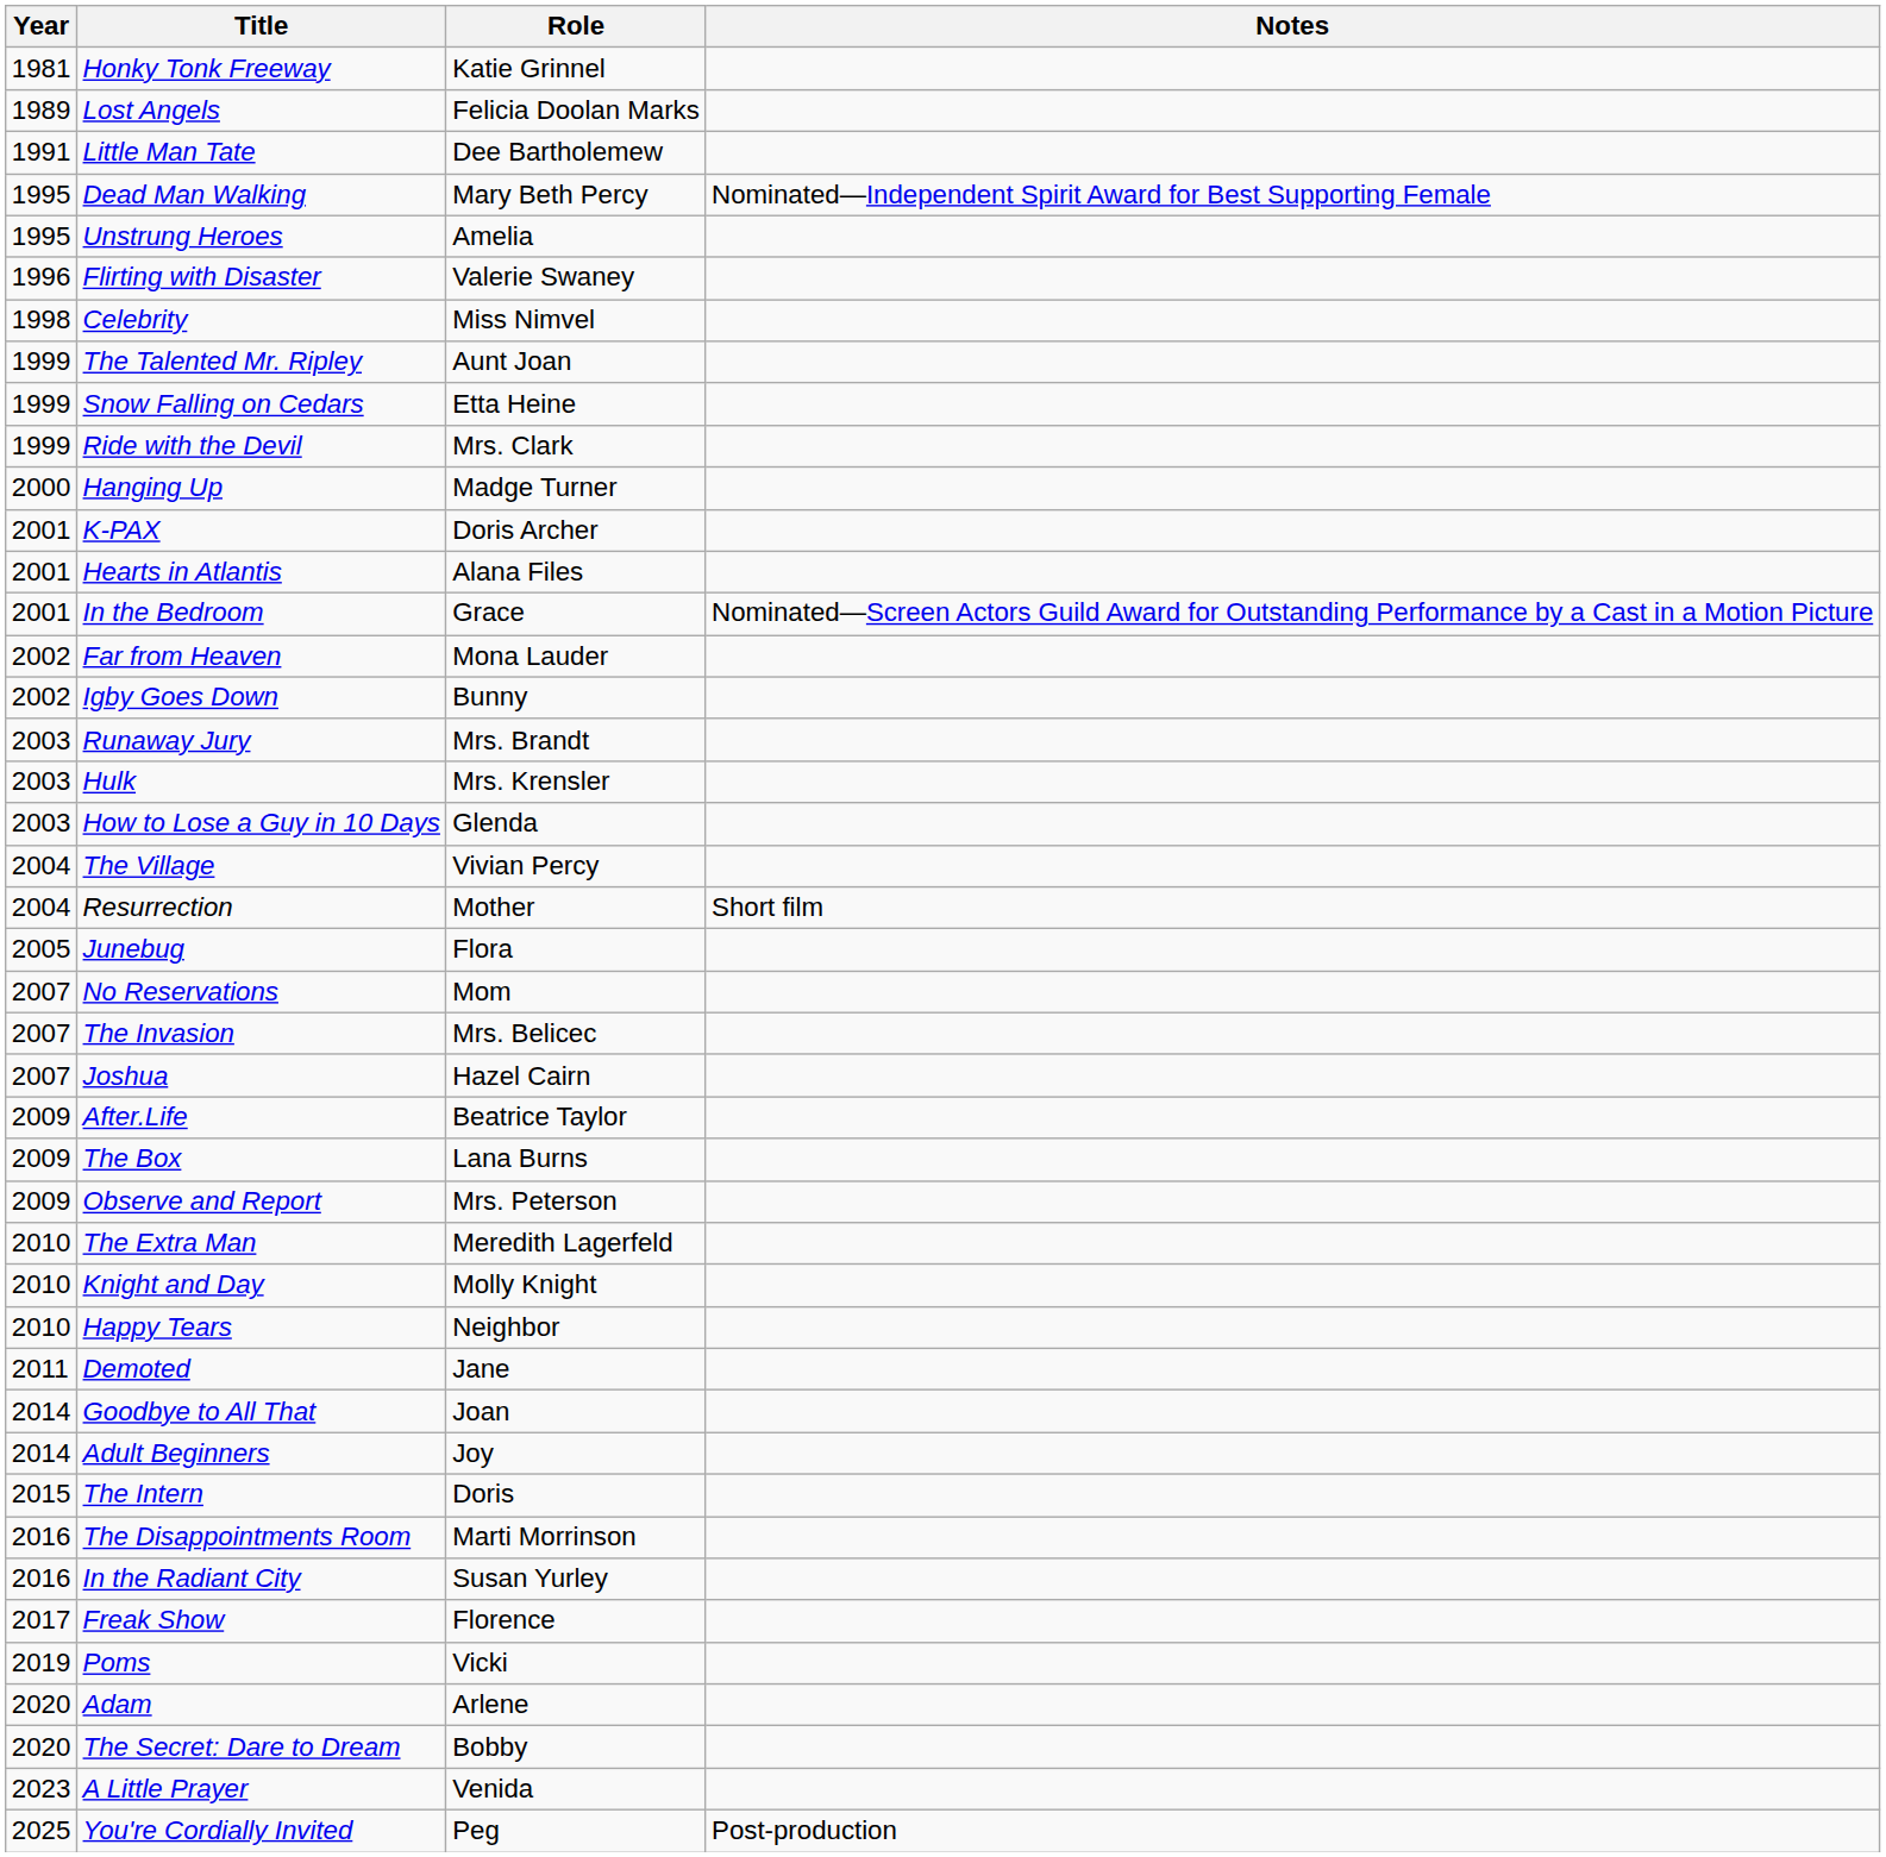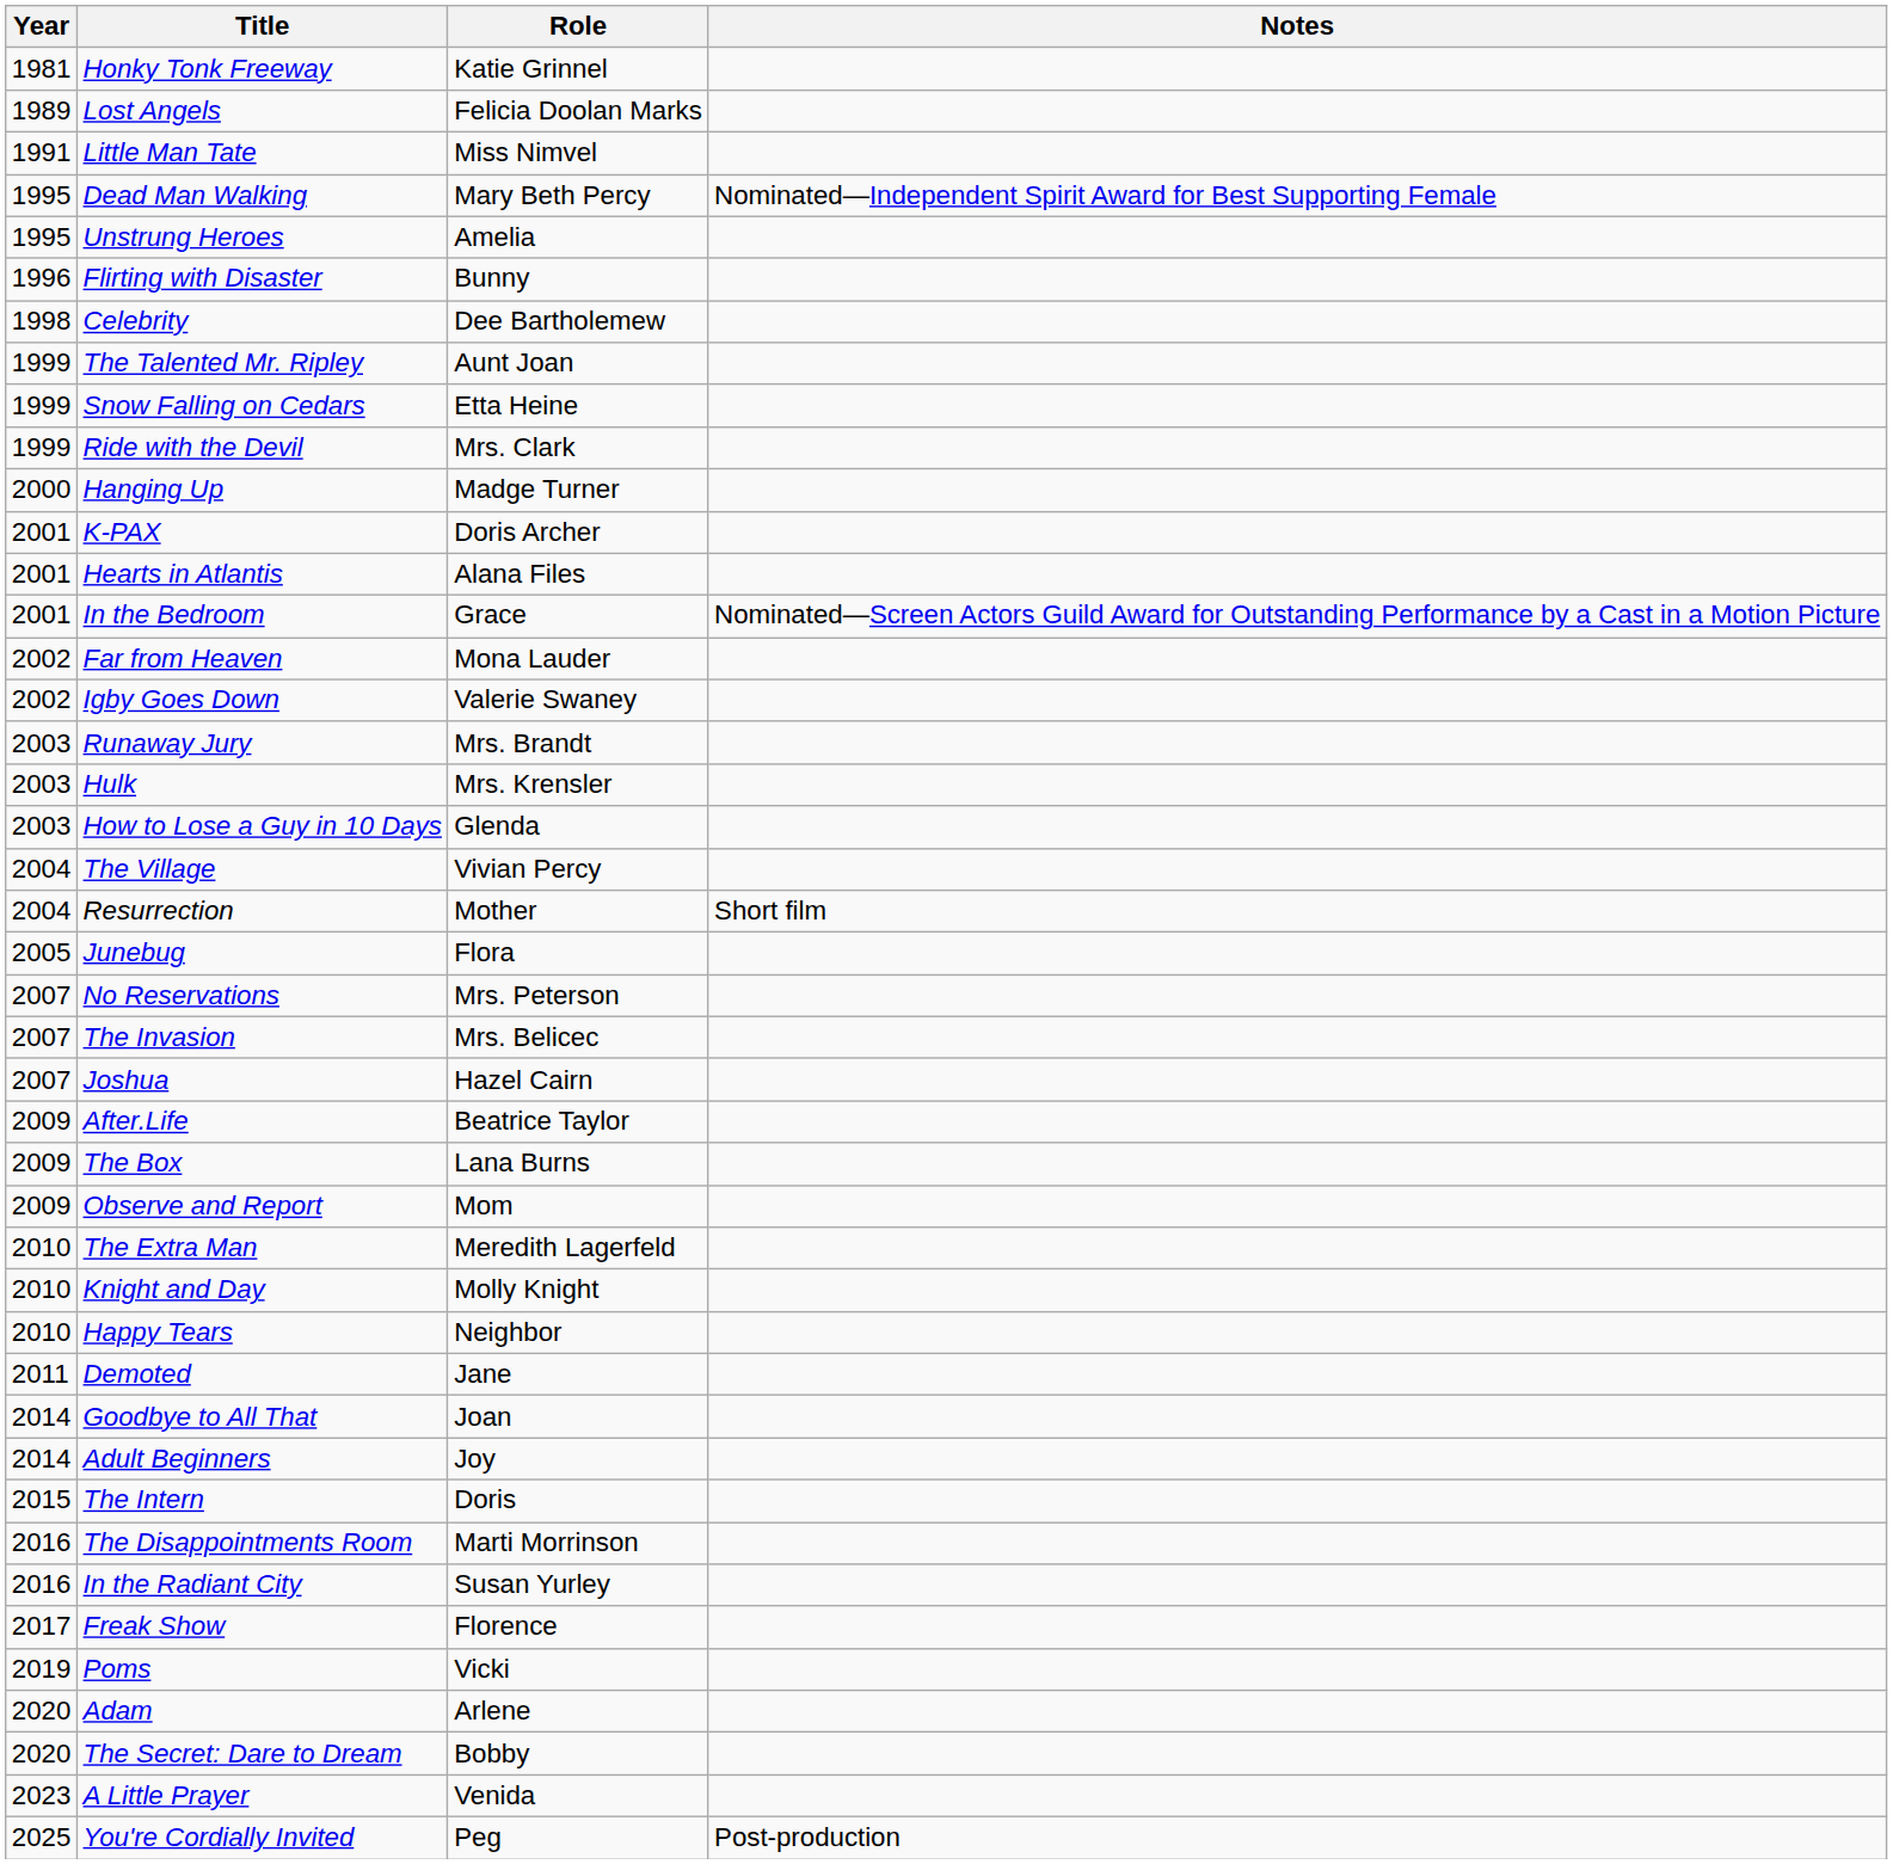Little Man Tate | Role: Dee Bartholemew -> Miss Nimvel
Flirting with Disaster | Role: Valerie Swaney -> Bunny
Celebrity | Role: Miss Nimvel -> Dee Bartholemew
Igby Goes Down | Role: Bunny -> Valerie Swaney
No Reservations | Role: Mom -> Mrs. Peterson
Observe and Report | Role: Mrs. Peterson -> Mom
